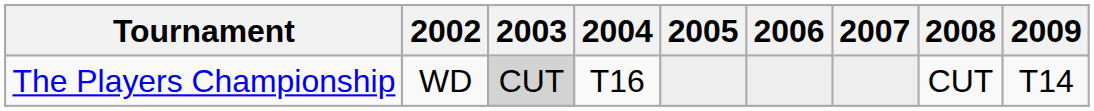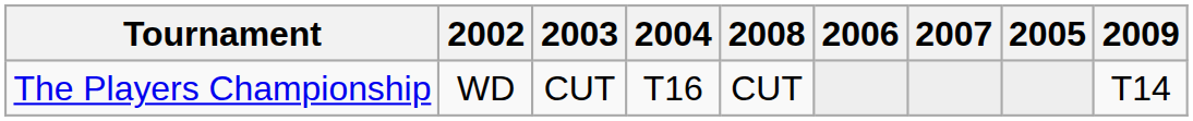columns swapped: 2005 <-> 2008
The Players Championship | 2003: lightgrey background -> no background
